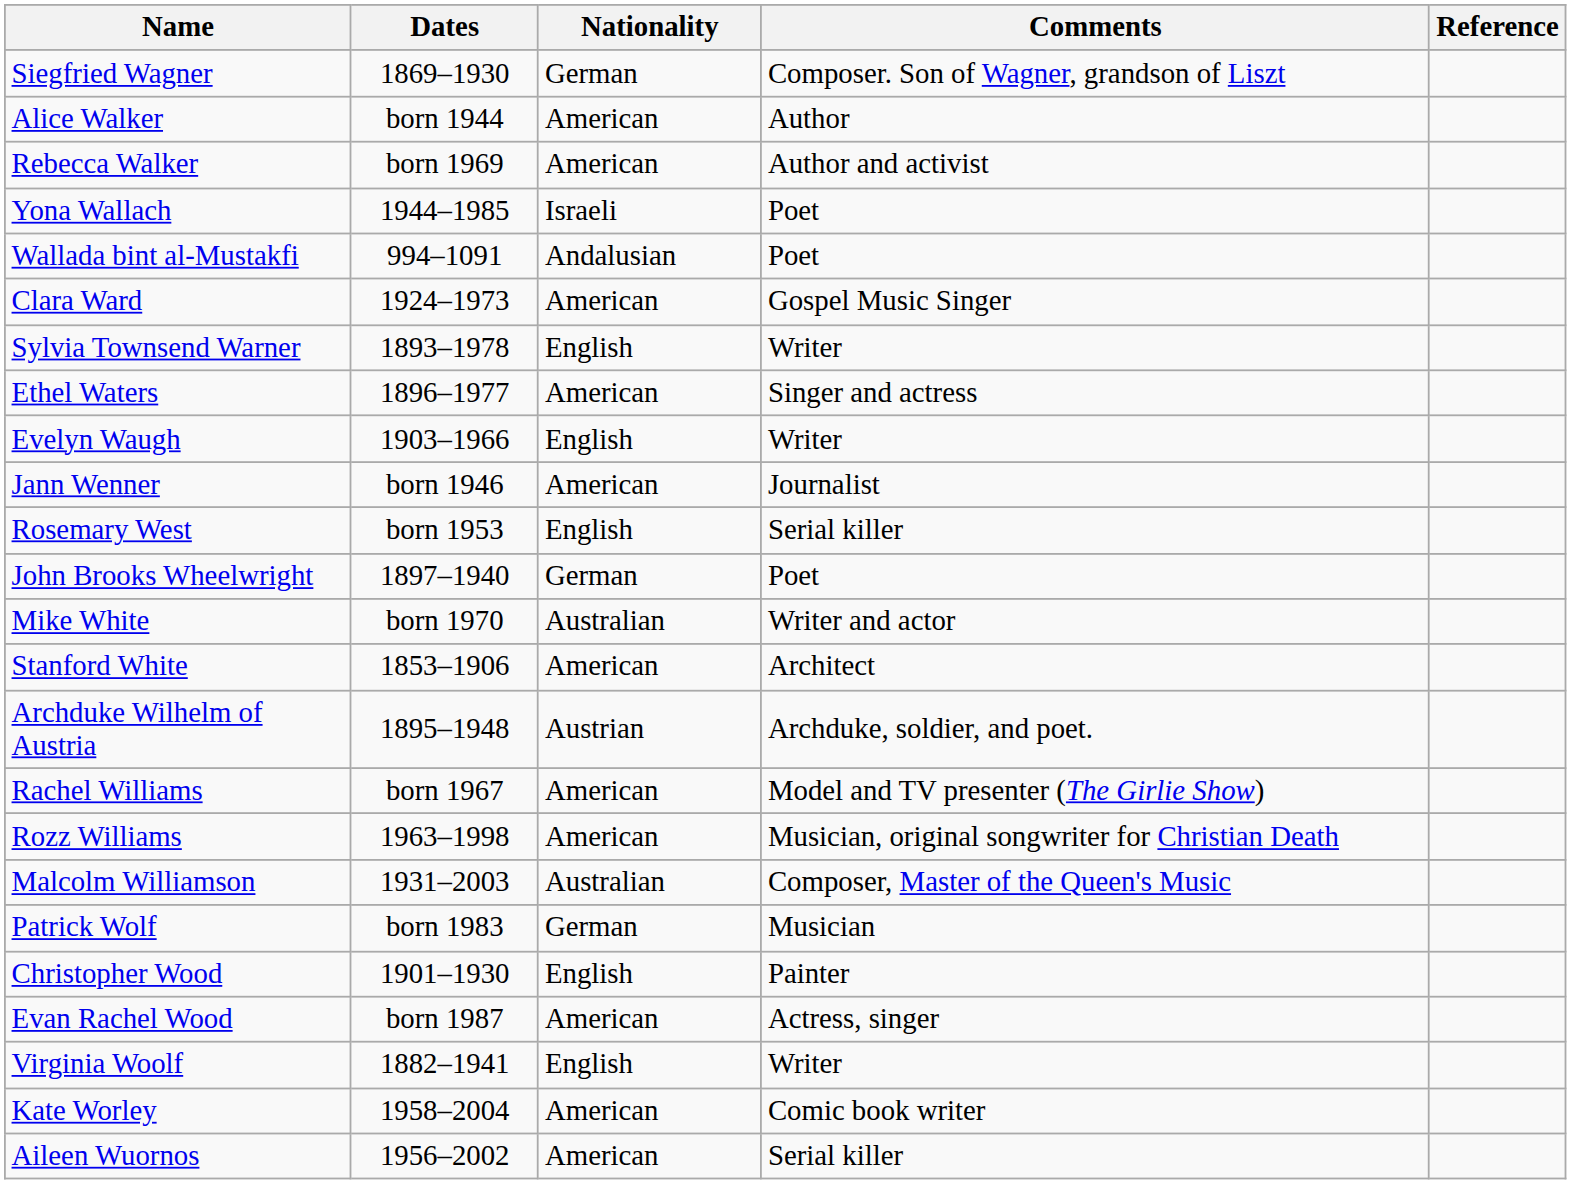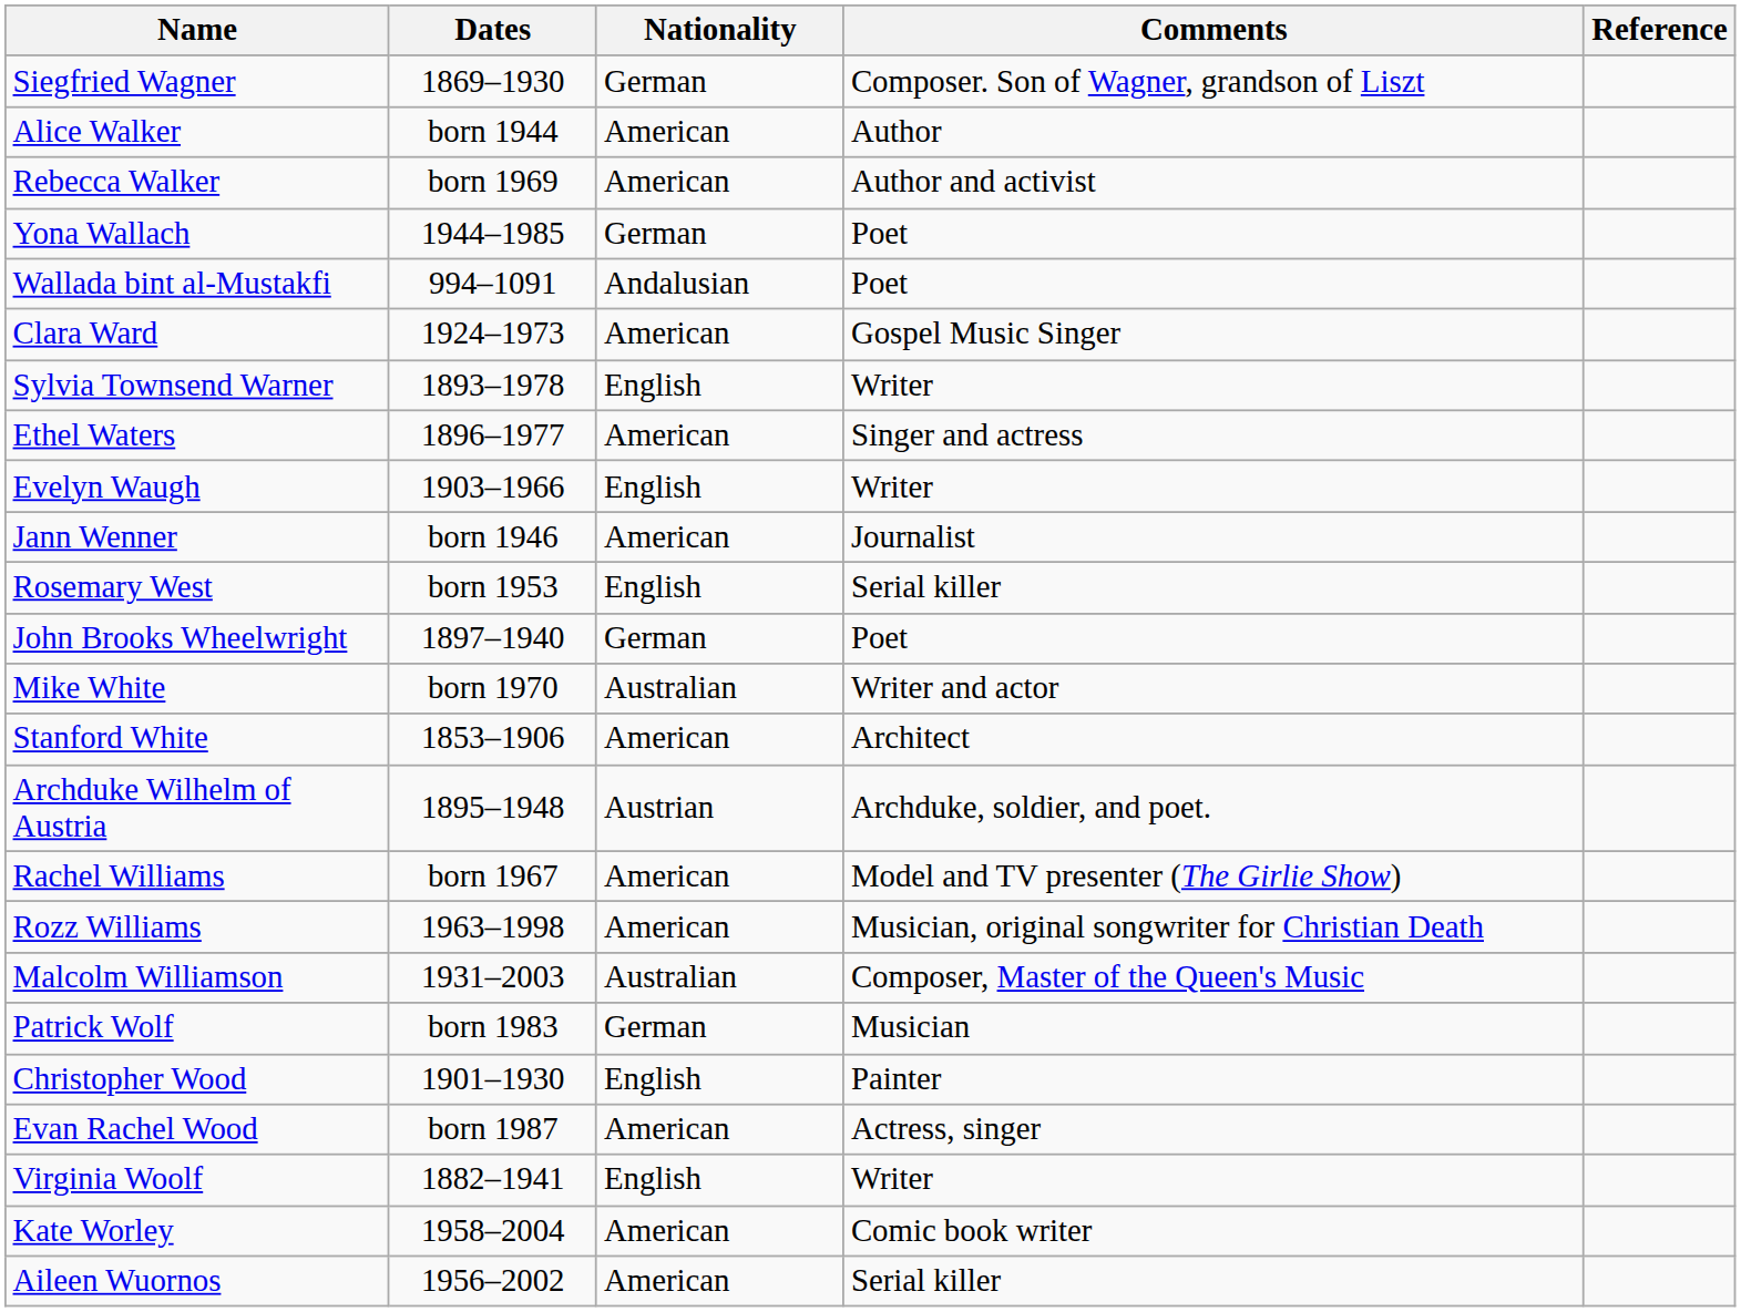Yona Wallach | Nationality: Israeli -> German
